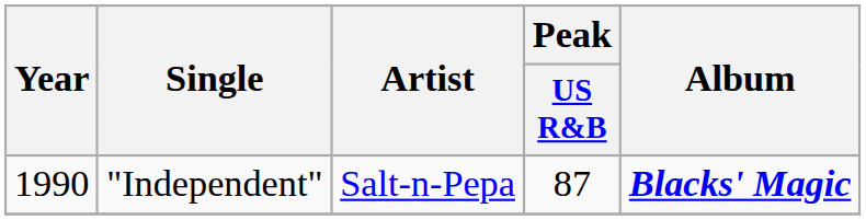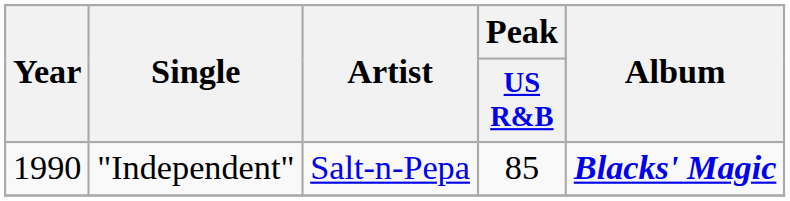"Independent" | Peak / US R&B: 87 -> 85
